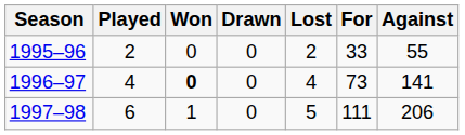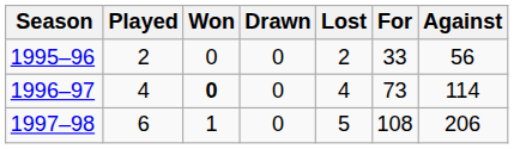1995–96 | Against: 55 -> 56
1996–97 | Against: 141 -> 114
1997–98 | For: 111 -> 108
